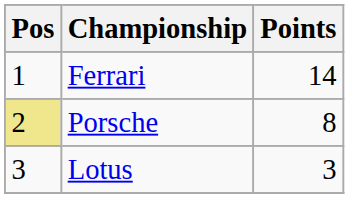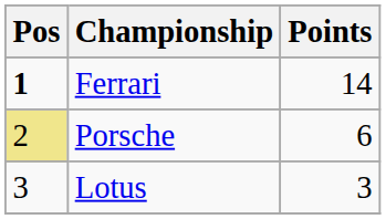Ferrari | Pos: normal -> bold
Porsche | Points: 8 -> 6
